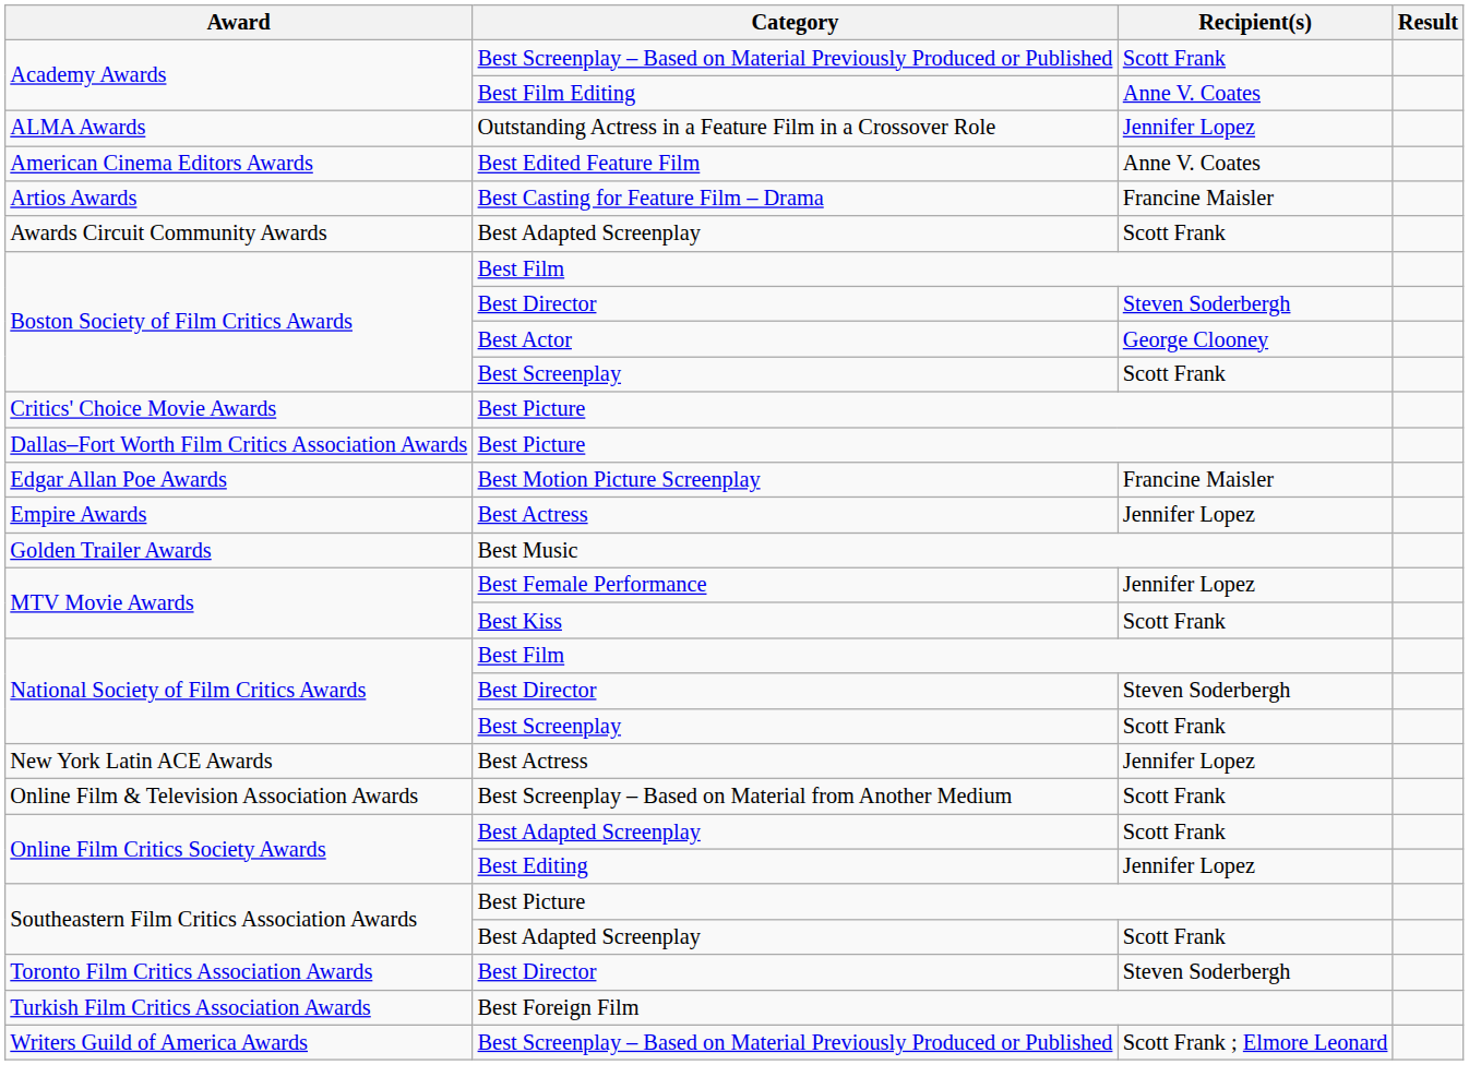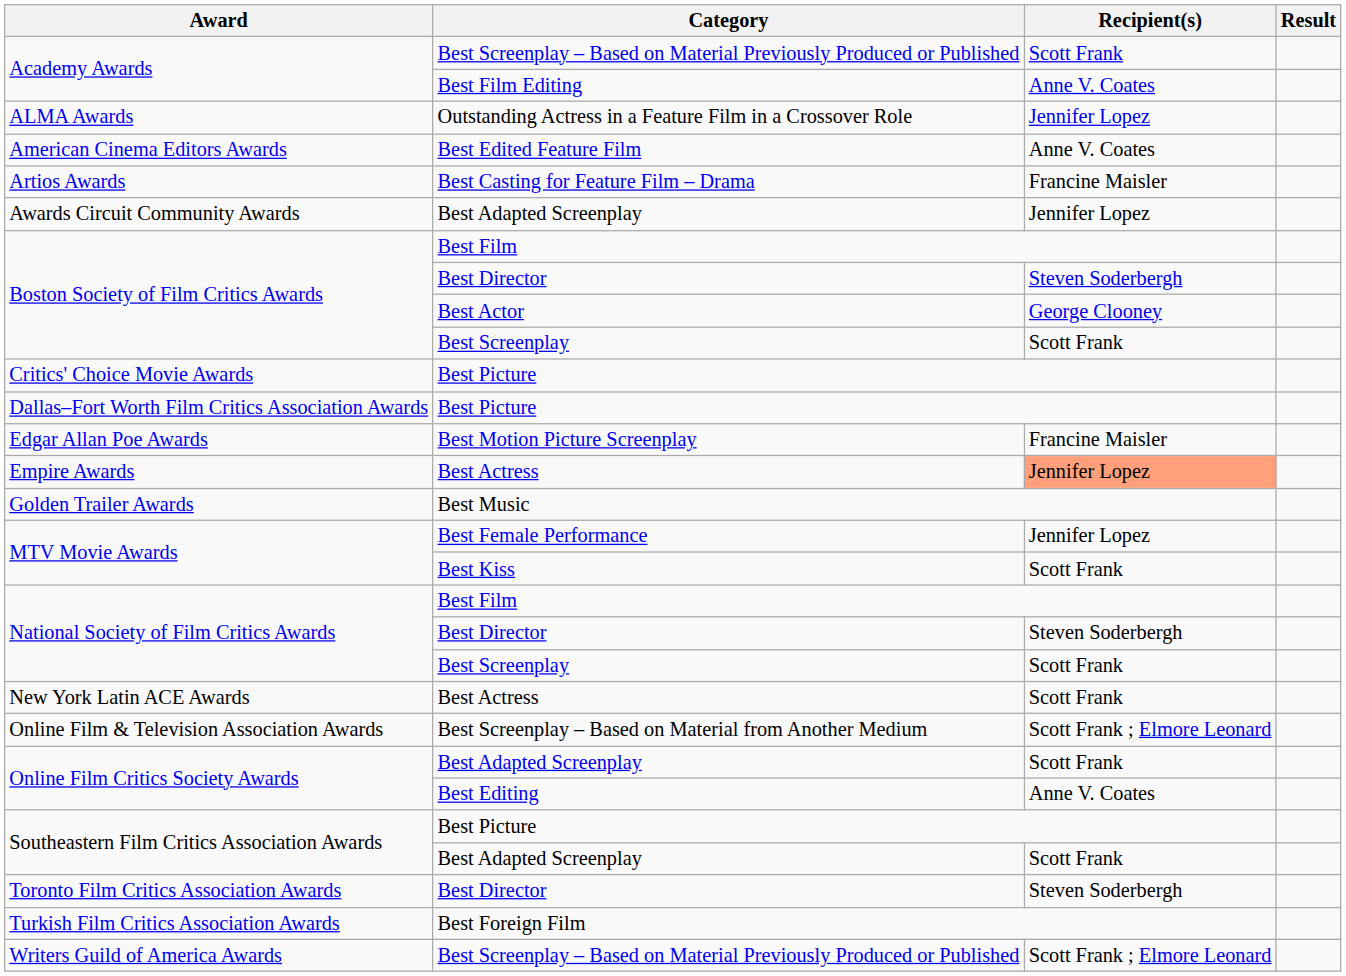Awards Circuit Community Awards | Recipient(s): Scott Frank -> Jennifer Lopez
Empire Awards | Recipient(s): no background -> lightsalmon background
New York Latin ACE Awards | Recipient(s): Jennifer Lopez -> Scott Frank
Online Film & Television Association Awards | Recipient(s): Scott Frank -> Scott Frank ; Elmore Leonard
Online Film Critics Society Awards / Best Editing | Recipient(s): Jennifer Lopez -> Anne V. Coates
